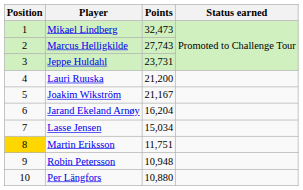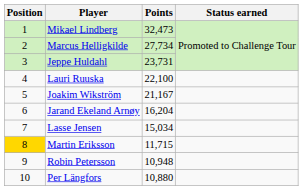Marcus Helligkilde | Points: 27,743 -> 27,734
Lauri Ruuska | Points: 21,200 -> 22,100
Martin Eriksson | Points: 11,751 -> 11,715
